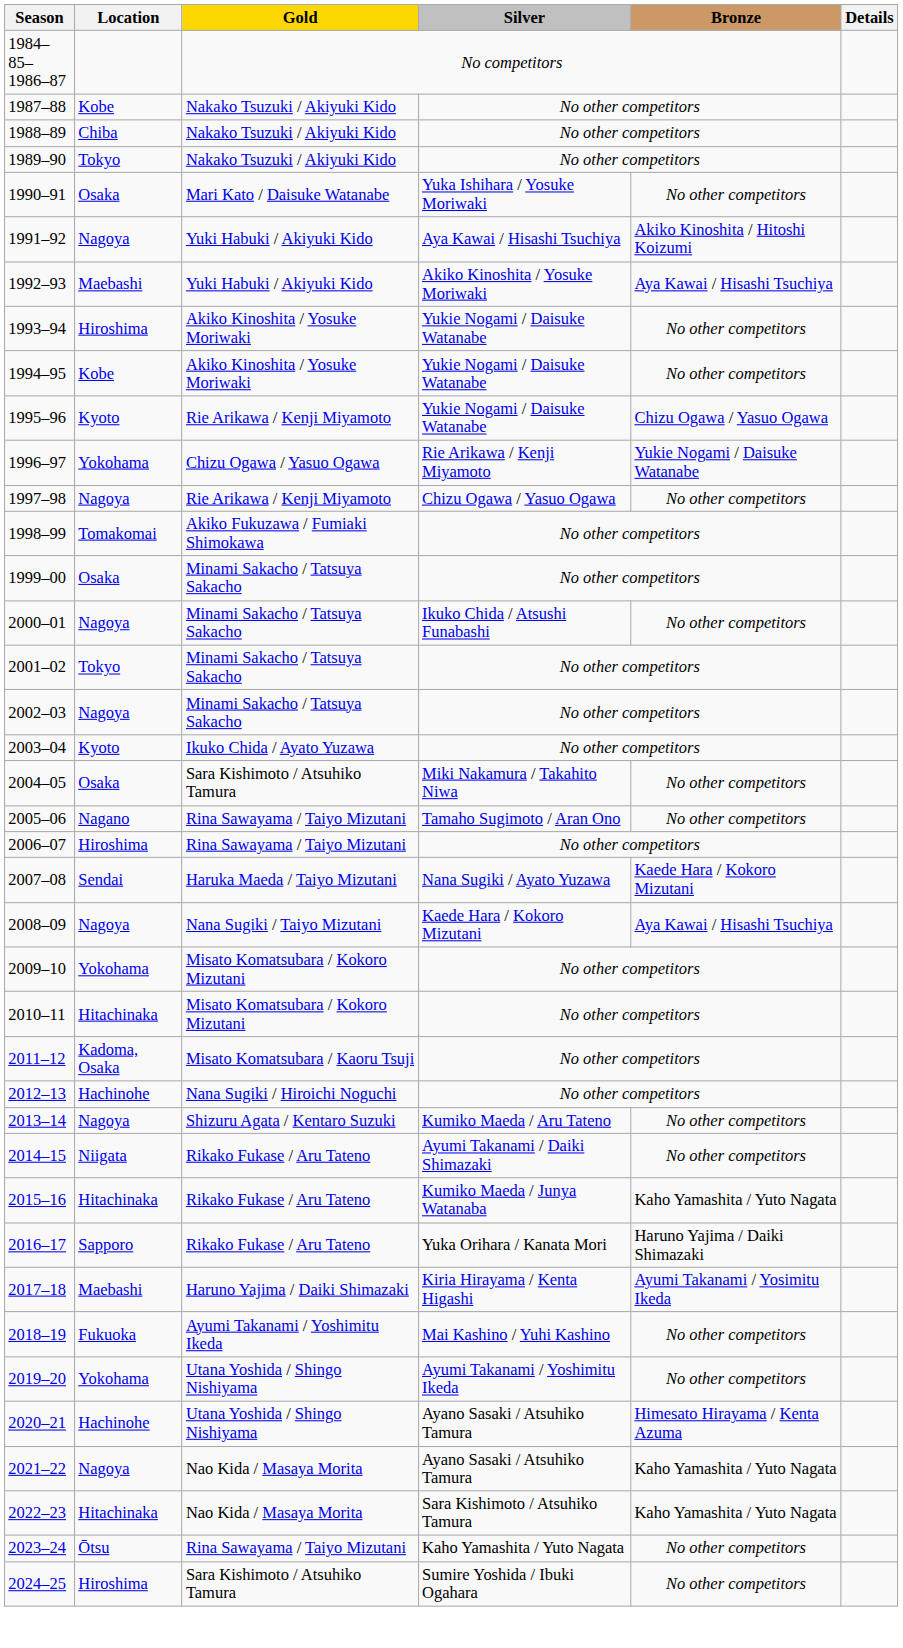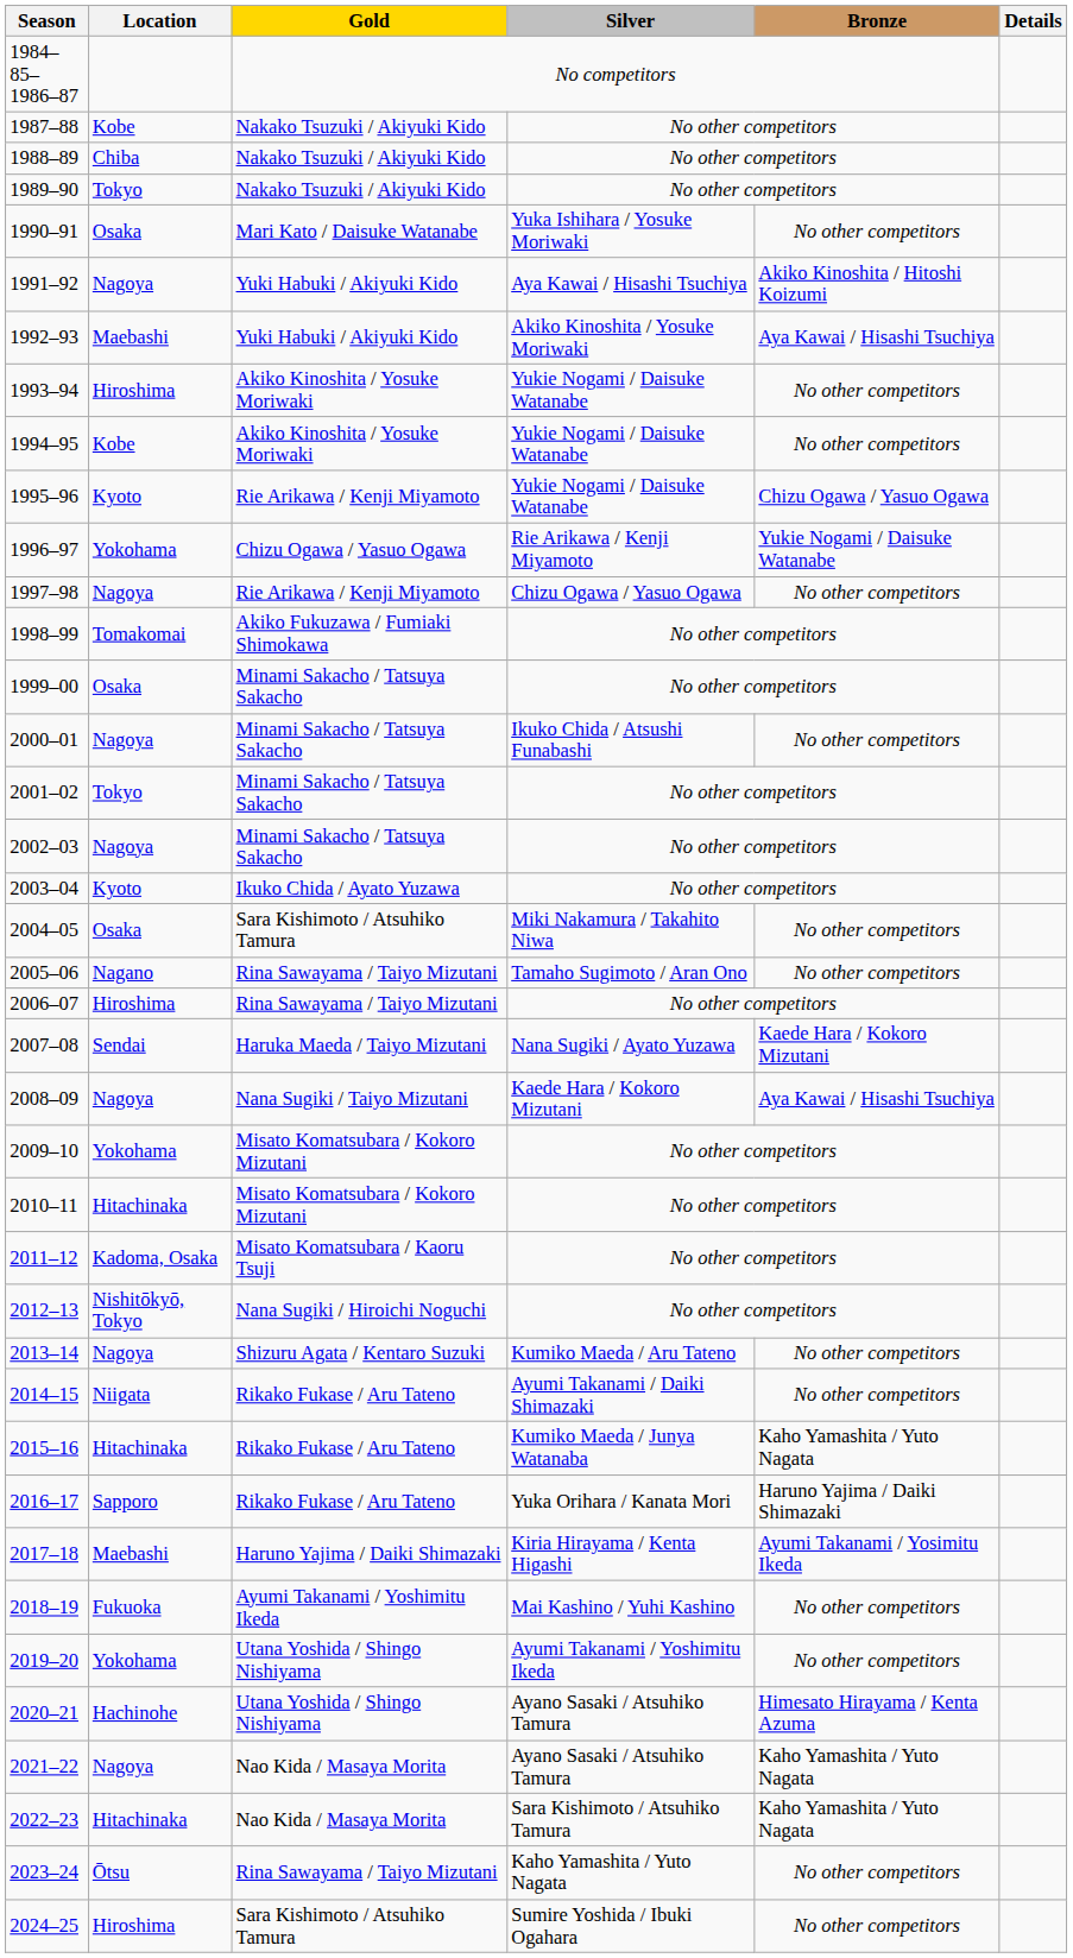2012–13 | Location: Hachinohe -> Nishitōkyō, Tokyo
